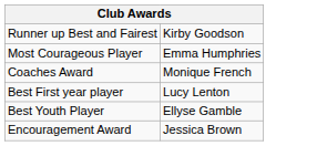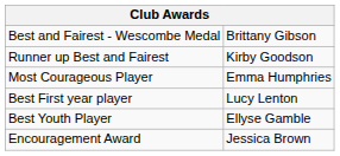+ row: Best and Fairest - Wescombe Medal | Brittany Gibson
- row: Coaches Award | Monique French
